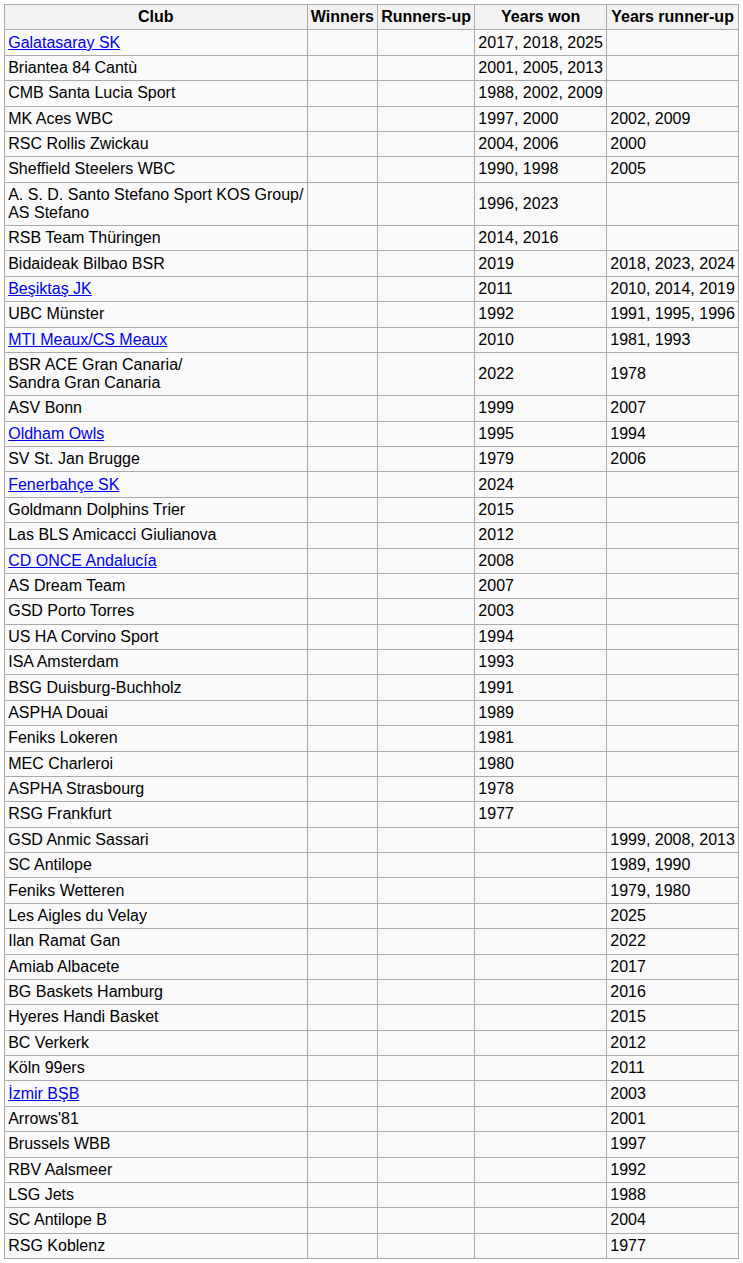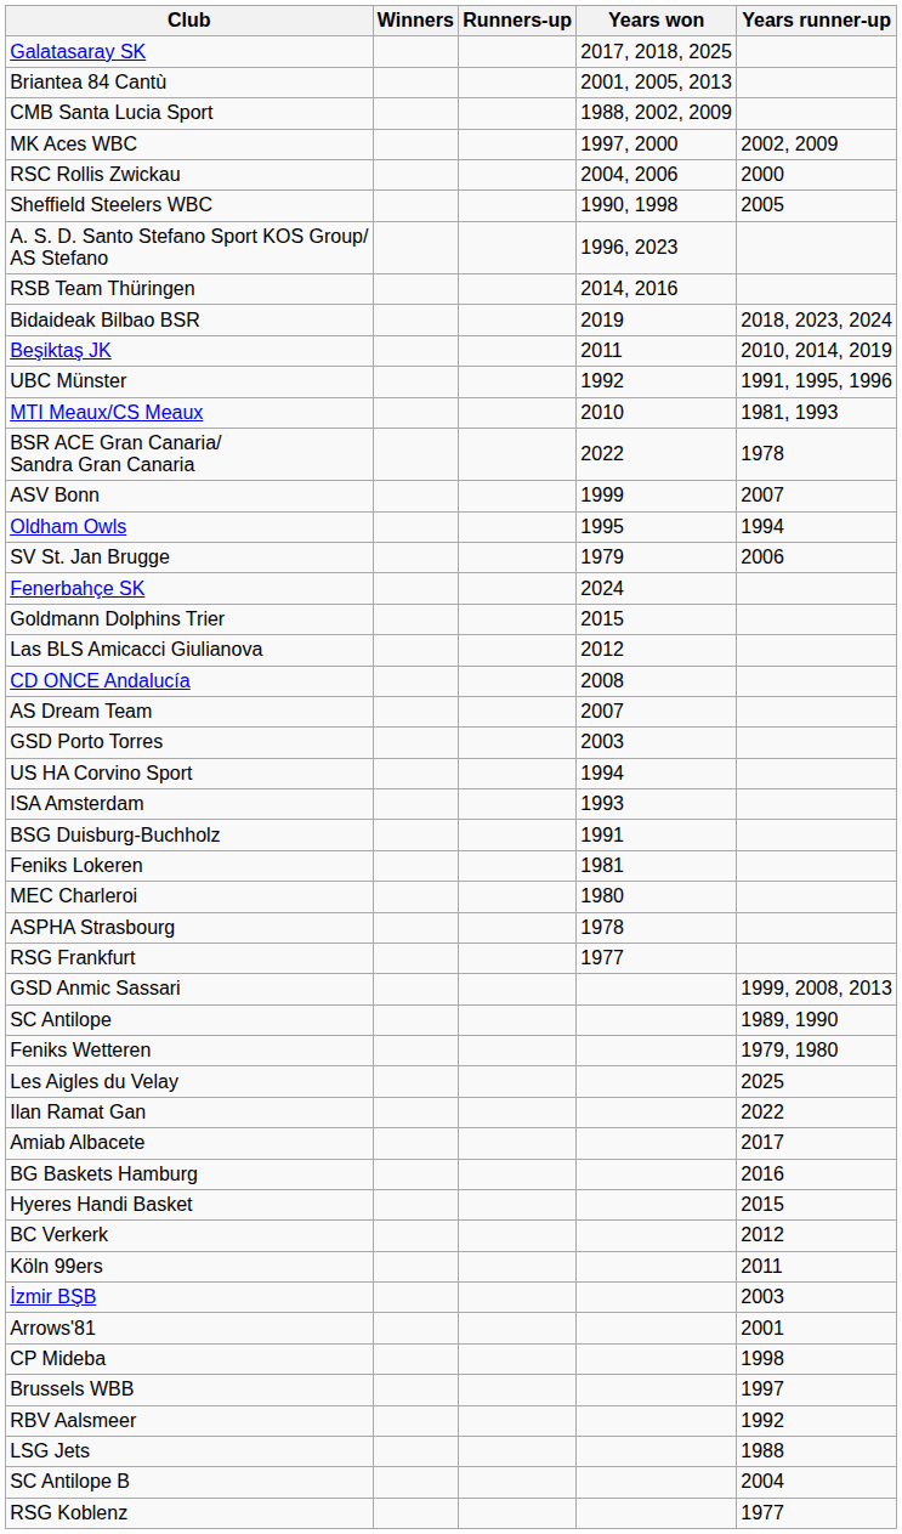- row: ASPHA Douai | 1989
+ row: CP Mideba | 1998
